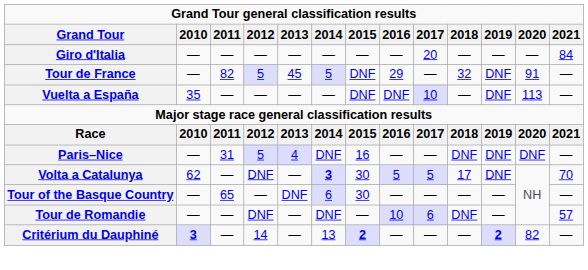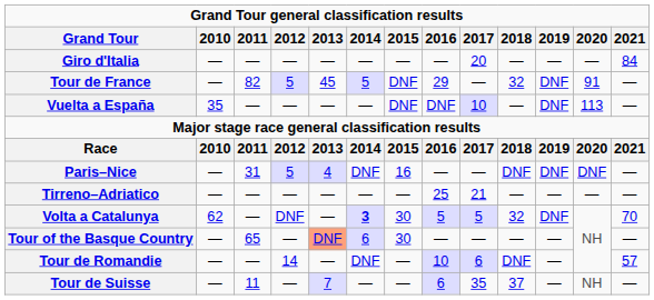+ row: Tirreno–Adriatico | — | — | — | — | — | — | 25 | 21 | — | — | — | —
Volta a Catalunya | 2018: 17 -> 32
Tour of the Basque Country | 2013: no background -> lightsalmon background
Tour de Romandie | 2012: DNF -> 14
- row: Critérium du Dauphiné | 3 | — | 14 | — | 13 | 2 | — | — | — | 2 | 82 | —
+ row: Tour de Suisse | — | 11 | — | 7 | — | — | 6 | 35 | 37 | — | NH | —
